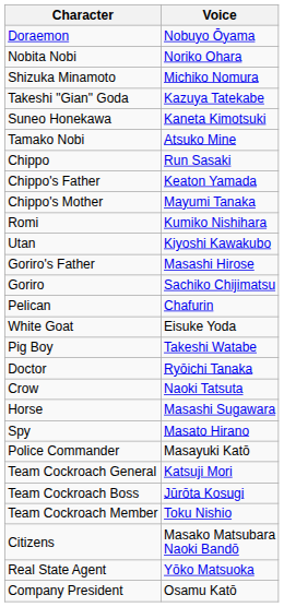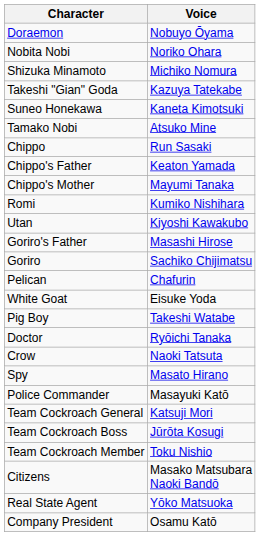- row: Horse | Masashi Sugawara
